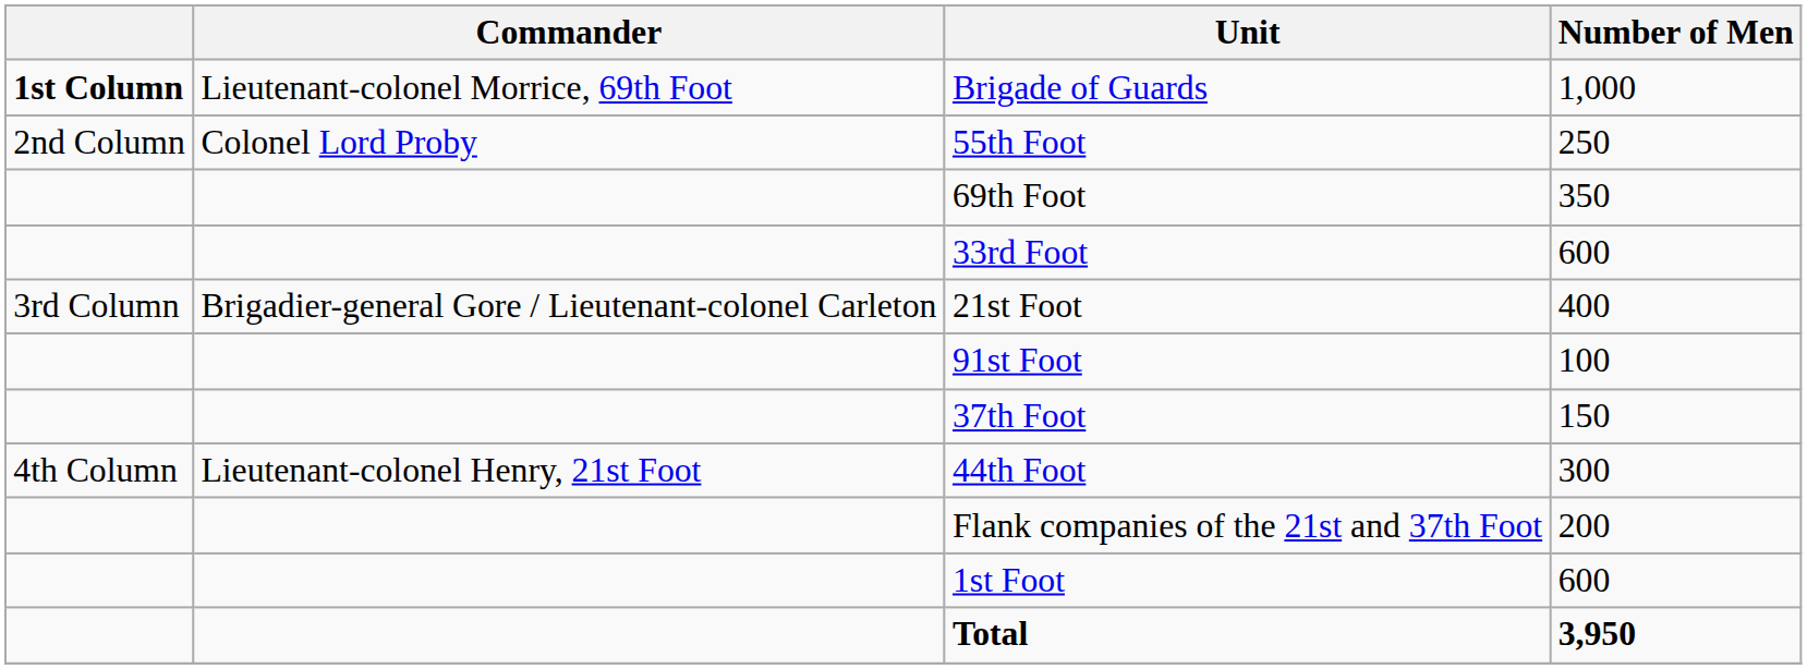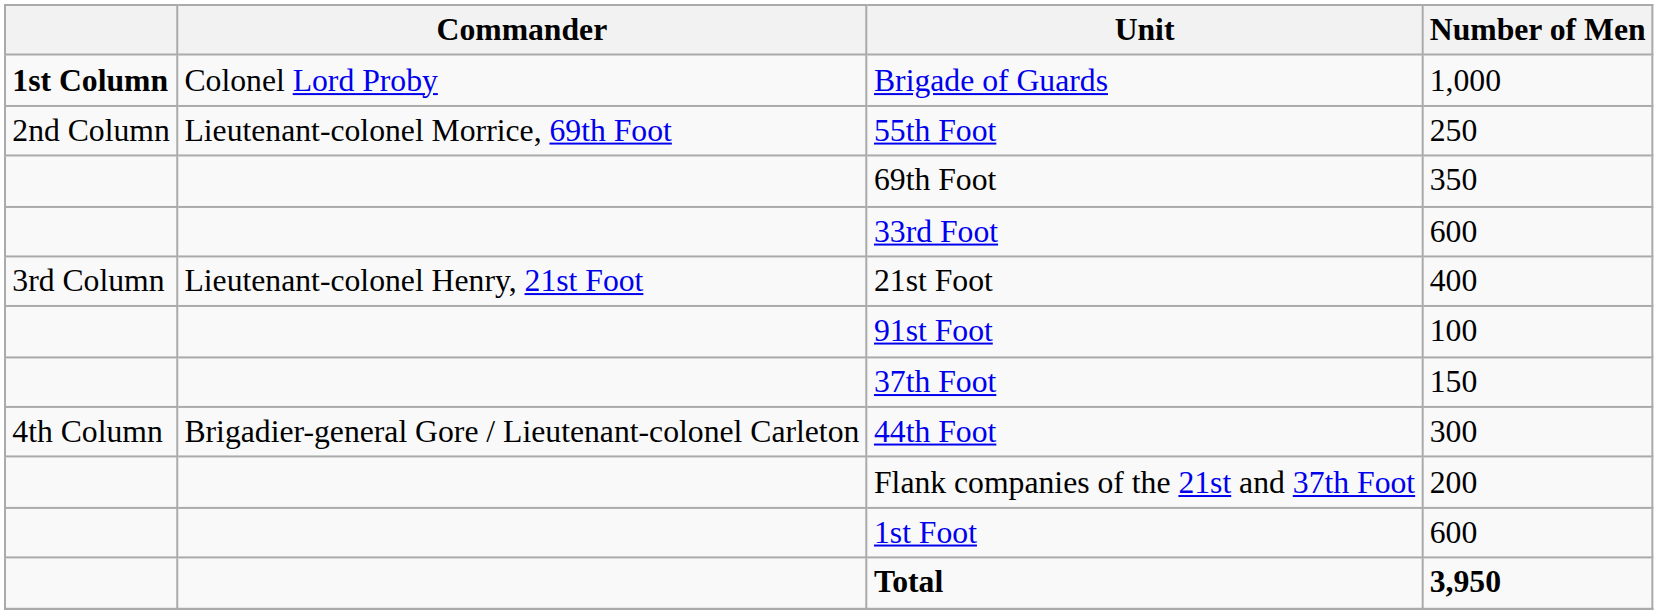Brigade of Guards | Commander: Lieutenant-colonel Morrice, 69th Foot -> Colonel Lord Proby
55th Foot | Commander: Colonel Lord Proby -> Lieutenant-colonel Morrice, 69th Foot
21st Foot | Commander: Brigadier-general Gore / Lieutenant-colonel Carleton -> Lieutenant-colonel Henry, 21st Foot
44th Foot | Commander: Lieutenant-colonel Henry, 21st Foot -> Brigadier-general Gore / Lieutenant-colonel Carleton
